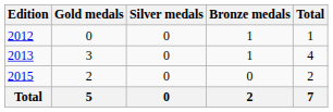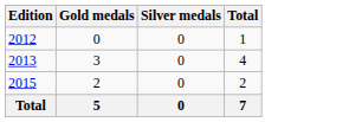- column: Bronze medals | 1 | 1 | 0 | 2
